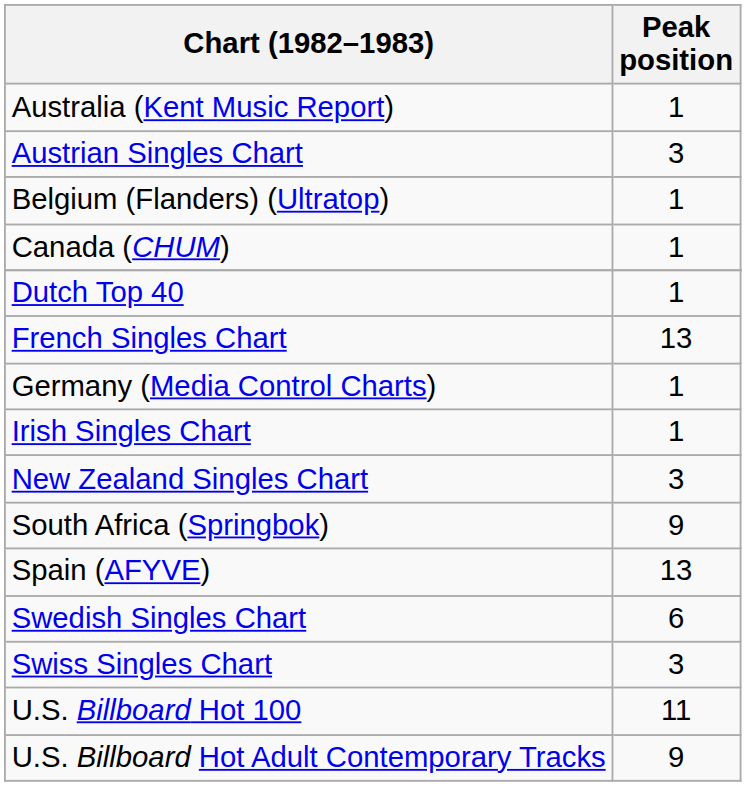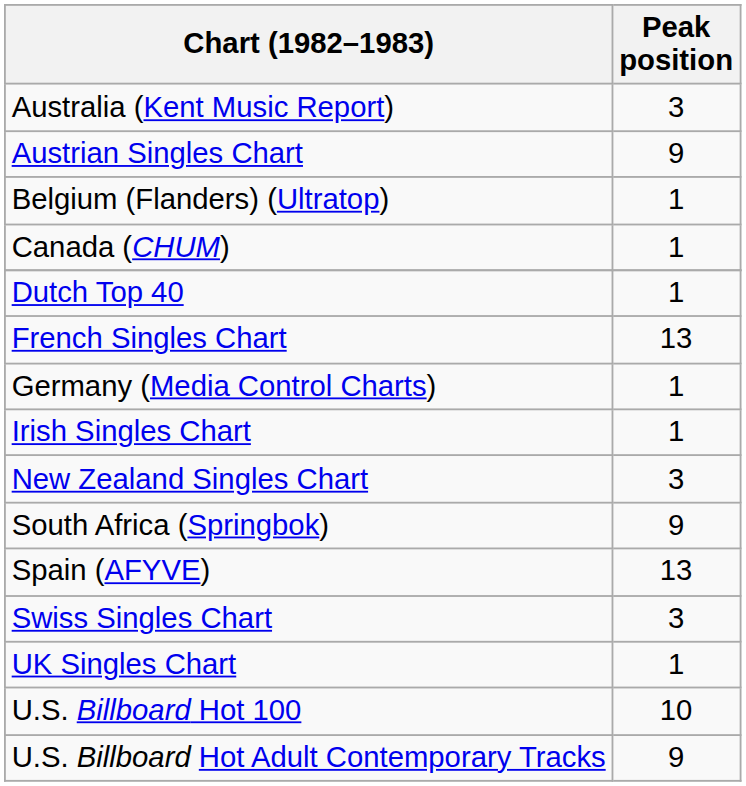Australia (Kent Music Report) | Peak position: 1 -> 3
Austrian Singles Chart | Peak position: 3 -> 9
- row: Swedish Singles Chart | 6
+ row: UK Singles Chart | 1
U.S. Billboard Hot 100 | Peak position: 11 -> 10
